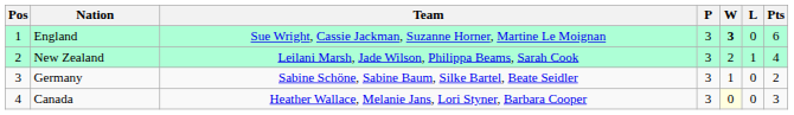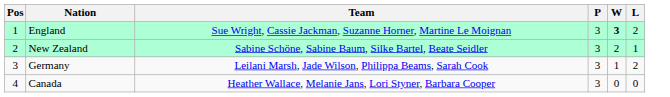- column: Pts | 6 | 4 | 2 | 3
England | L: 0 -> 2
New Zealand | Team: Leilani Marsh, Jade Wilson, Philippa Beams, Sarah Cook -> Sabine Schöne, Sabine Baum, Silke Bartel, Beate Seidler
Germany | Team: Sabine Schöne, Sabine Baum, Silke Bartel, Beate Seidler -> Leilani Marsh, Jade Wilson, Philippa Beams, Sarah Cook
Germany | L: 0 -> 2
Canada | W: lightyellow background -> no background
